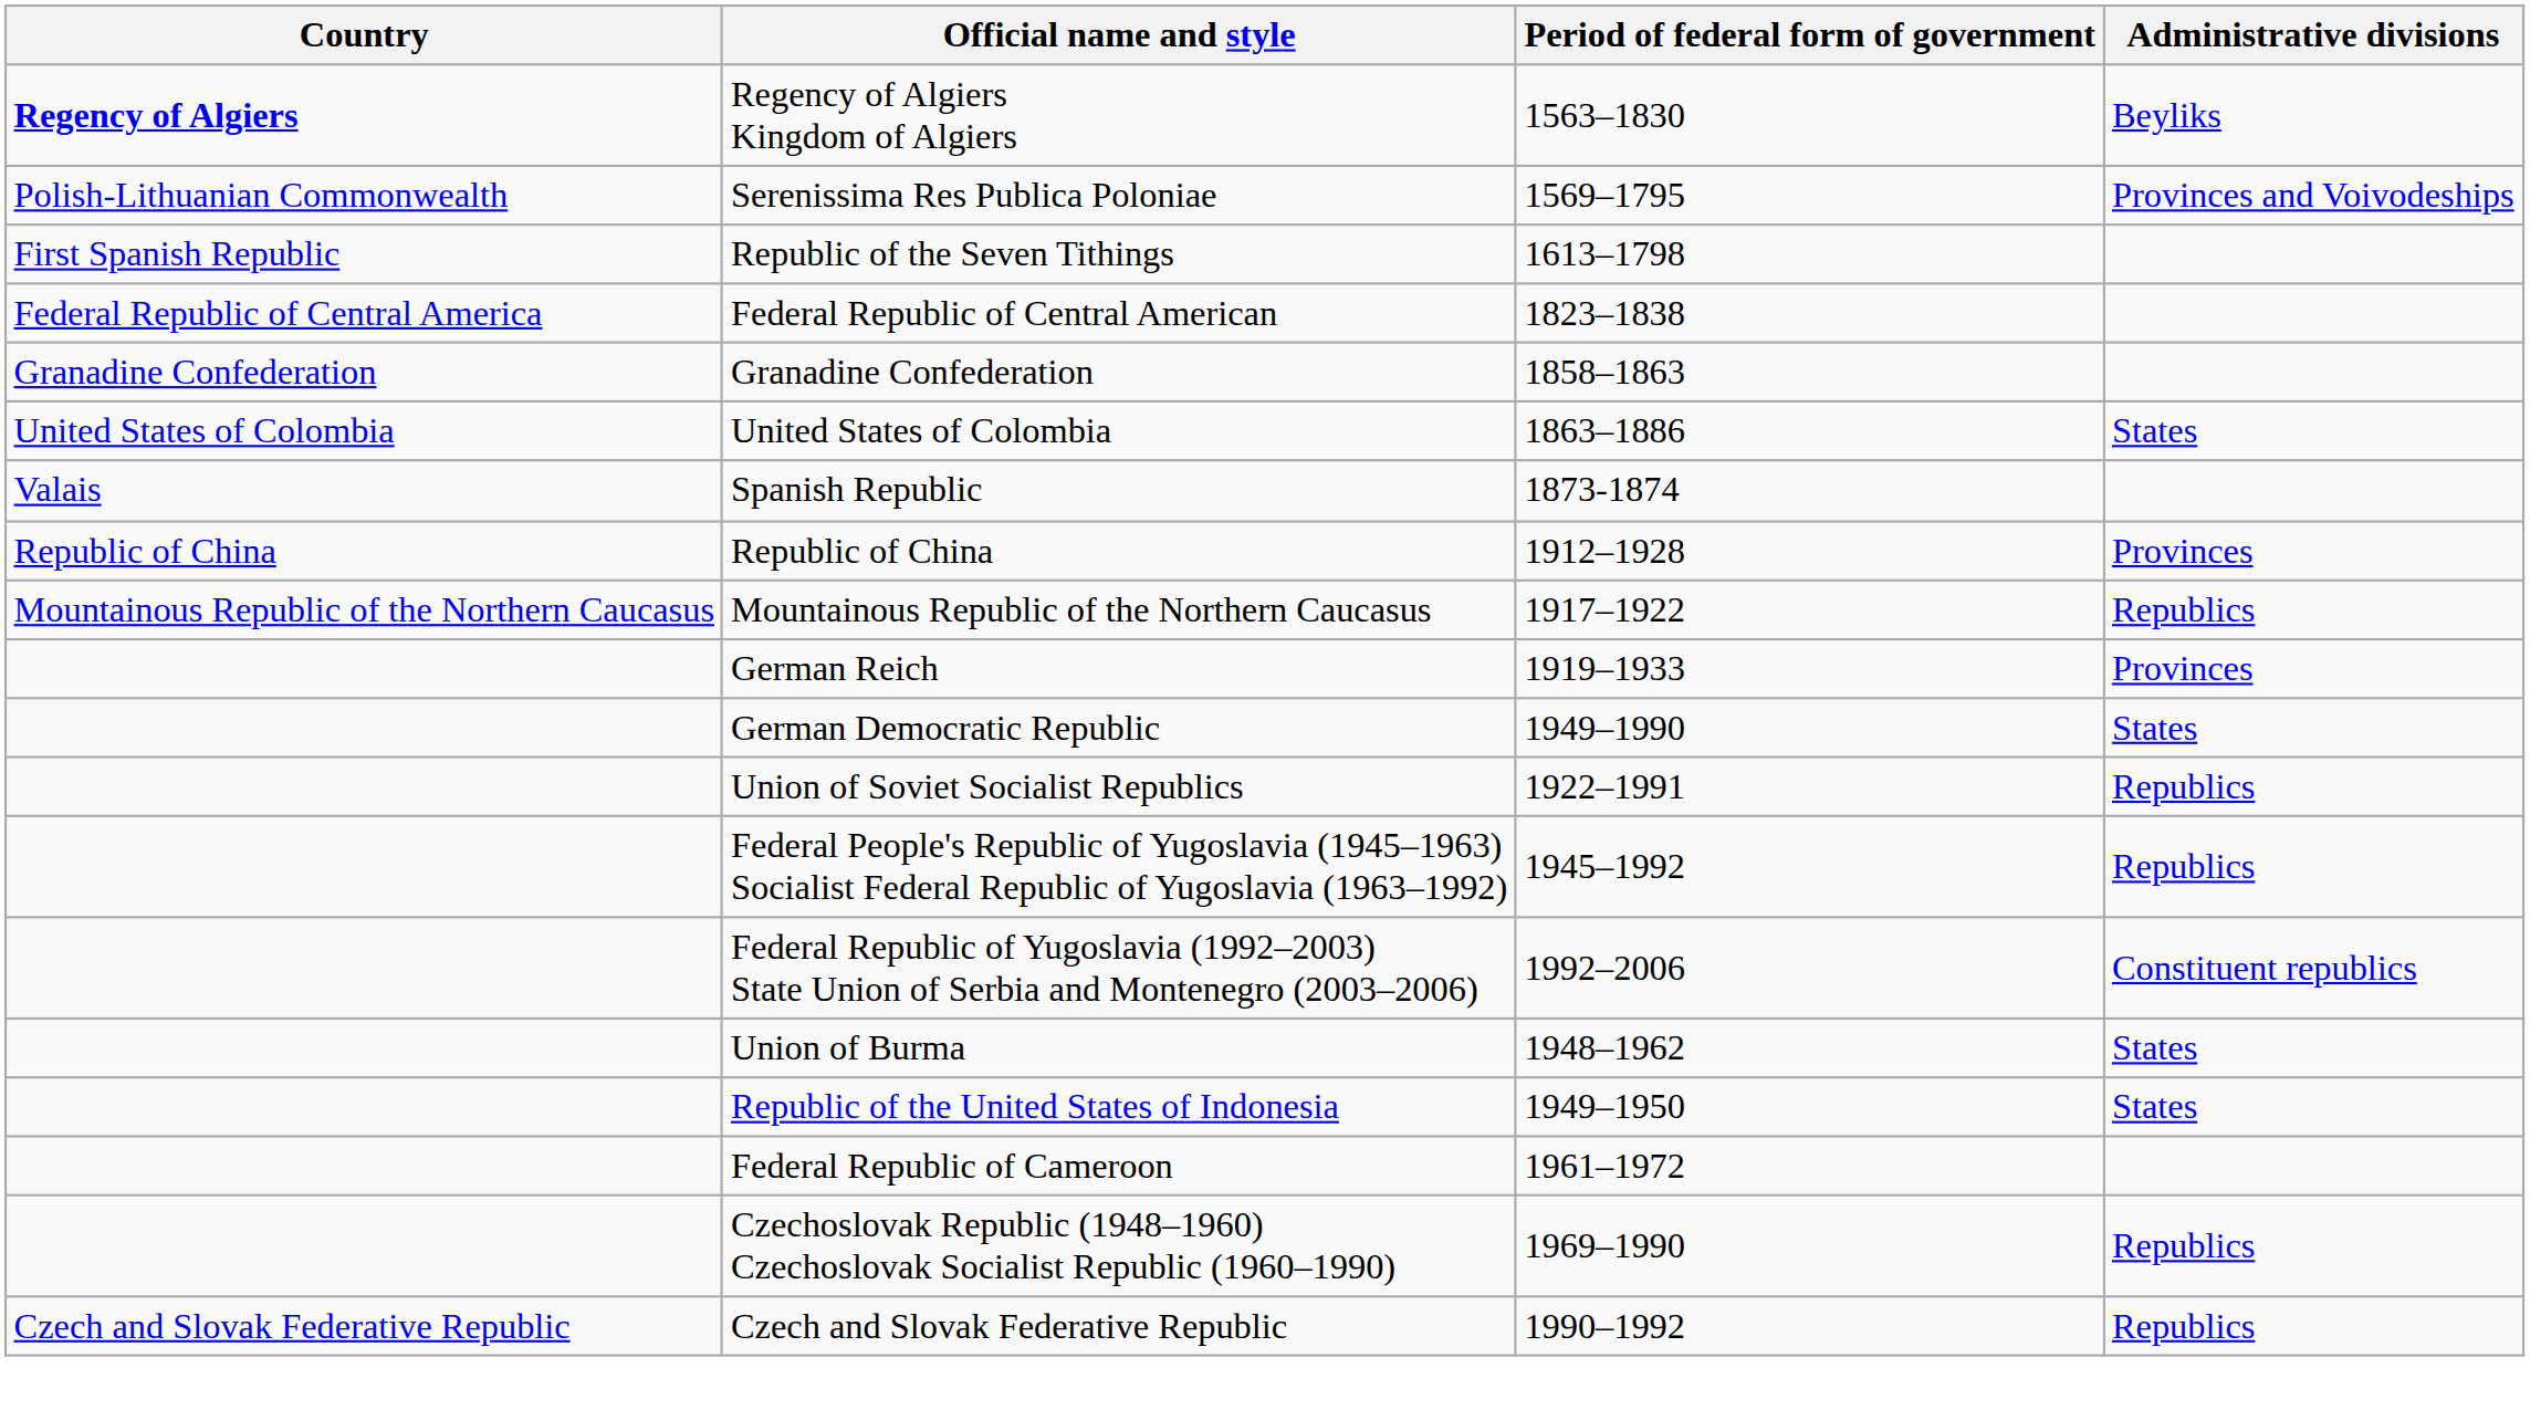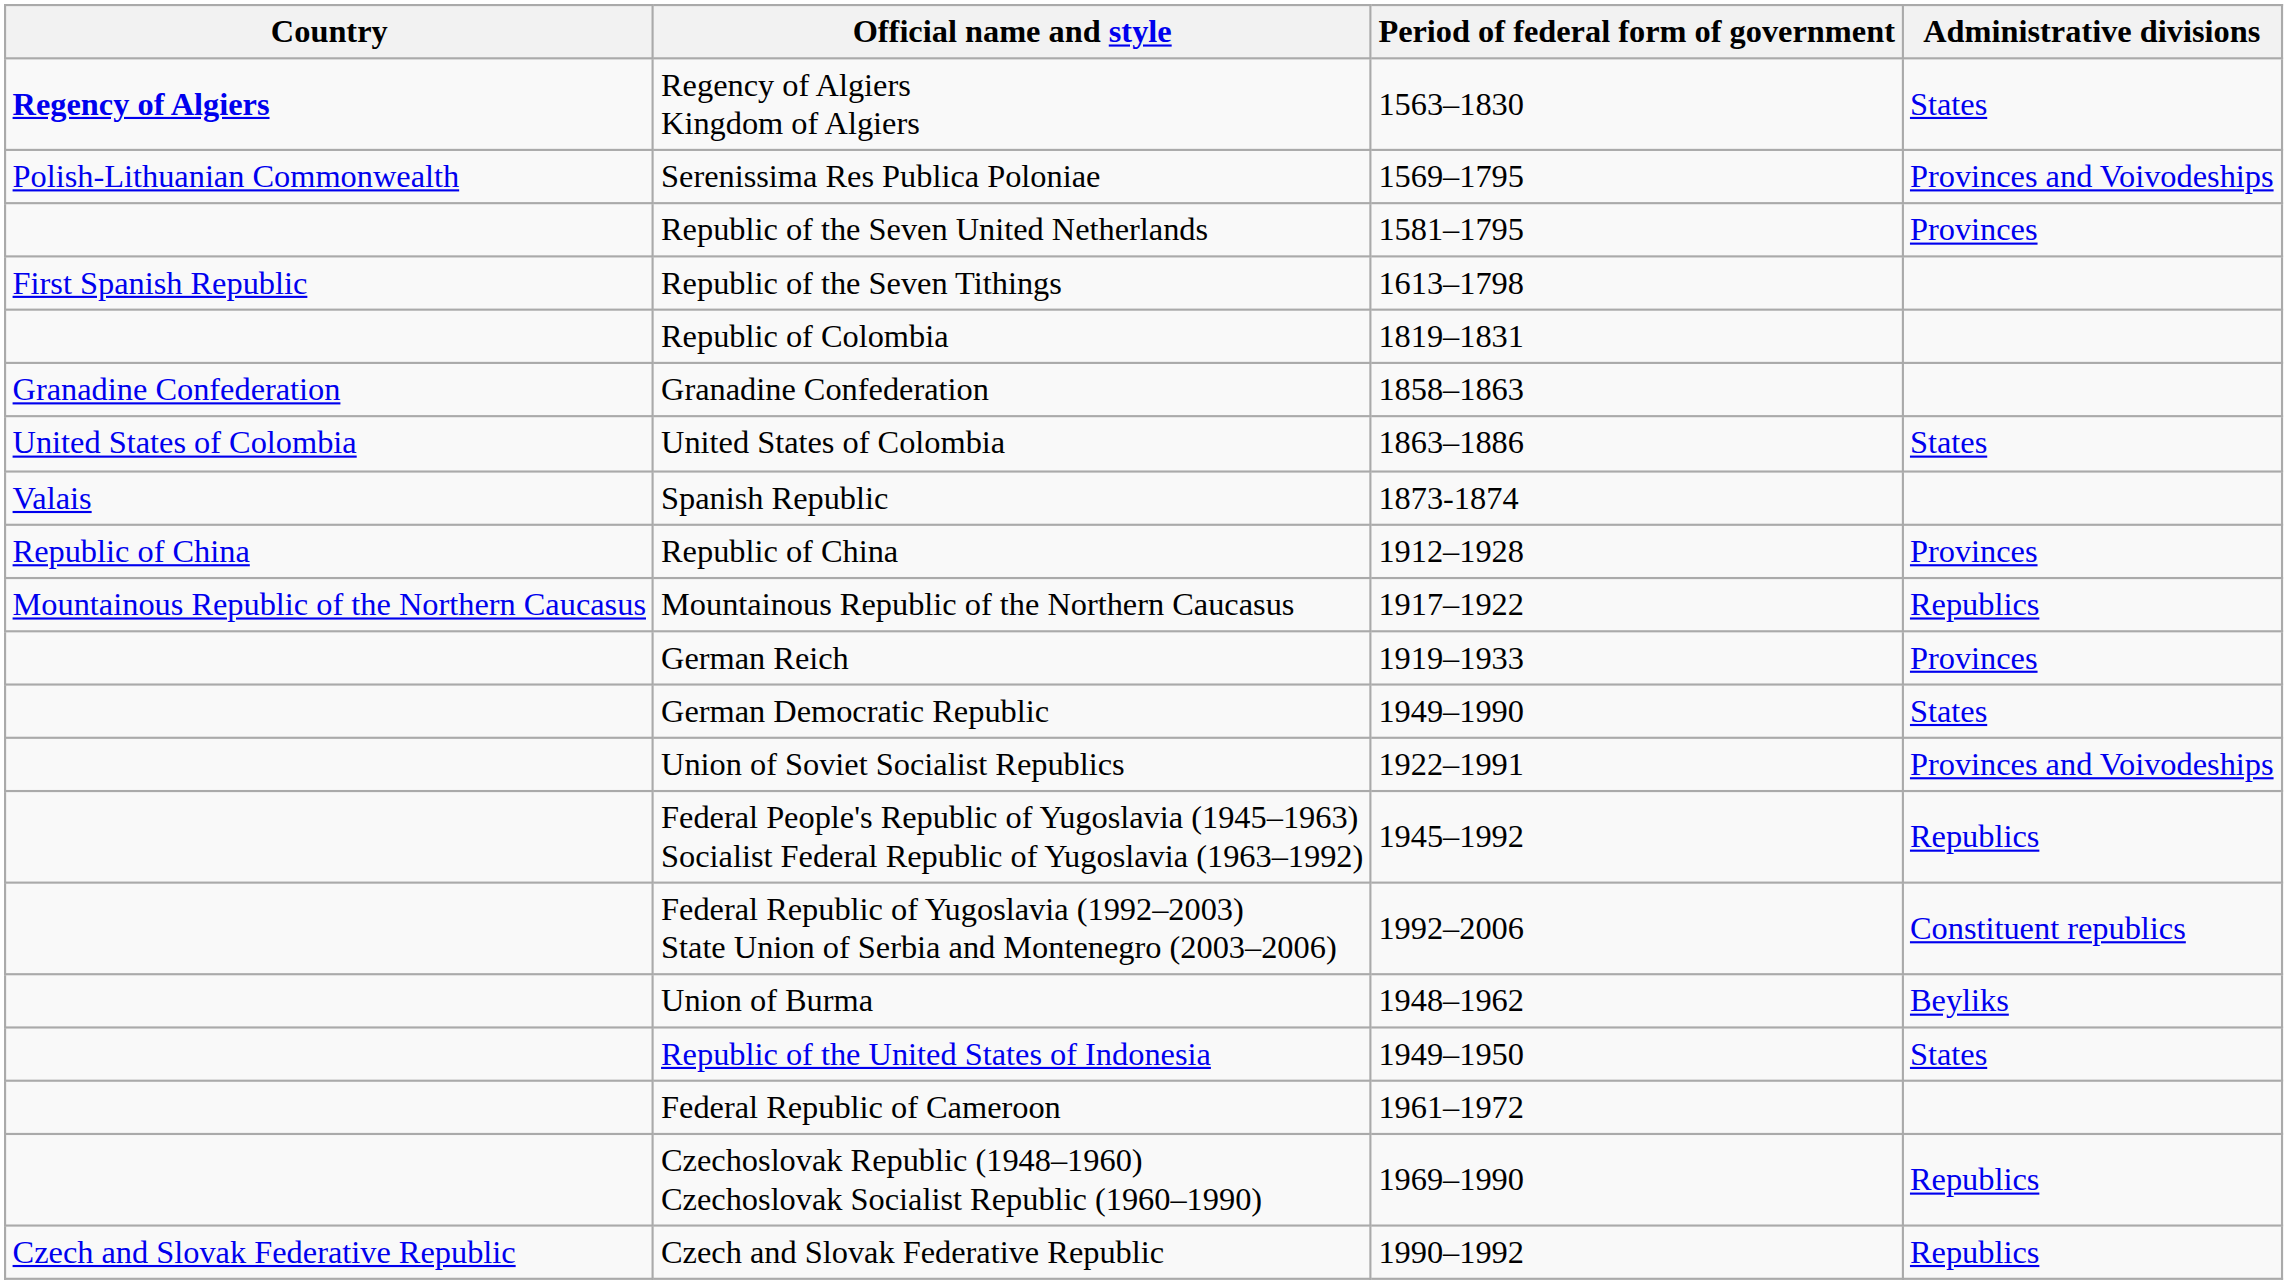Regency of Algiers Kingdom of Algiers | Administrative divisions: Beyliks -> States
+ row: Republic of the Seven United Netherlands | 1581–1795 | Provinces
+ row: Republic of Colombia | 1819–1831
- row: Federal Republic of Central America | Federal Republic of Central American | 1823–1838
Union of Soviet Socialist Republics | Administrative divisions: Republics -> Provinces and Voivodeships
Union of Burma | Administrative divisions: States -> Beyliks
